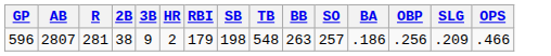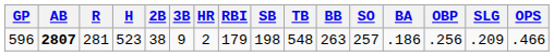+ column: H | 523
596 | AB: normal -> bold
